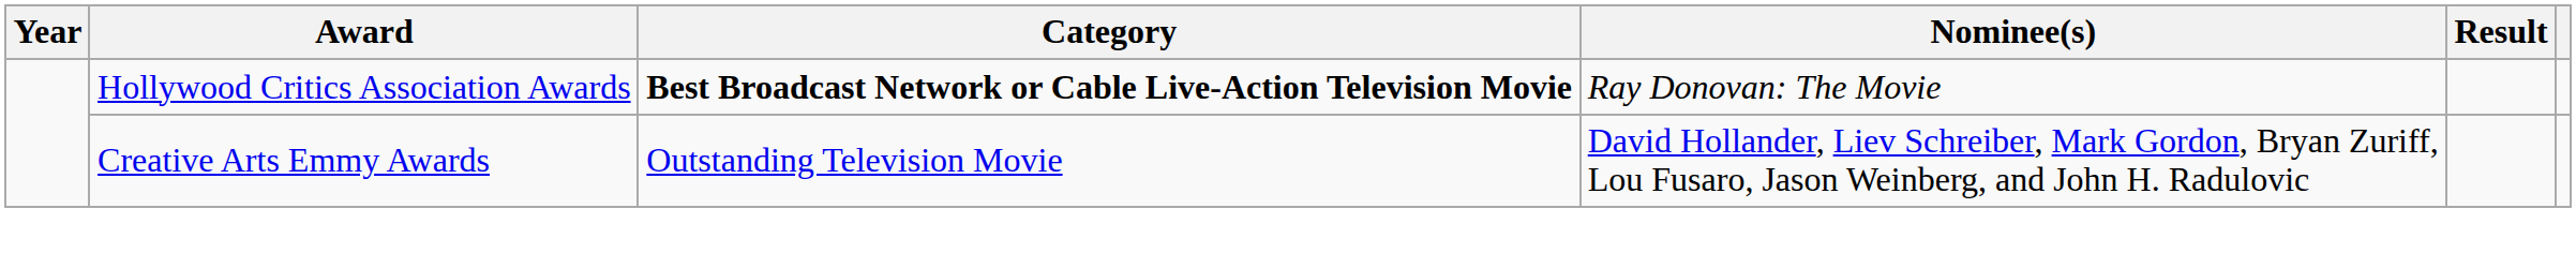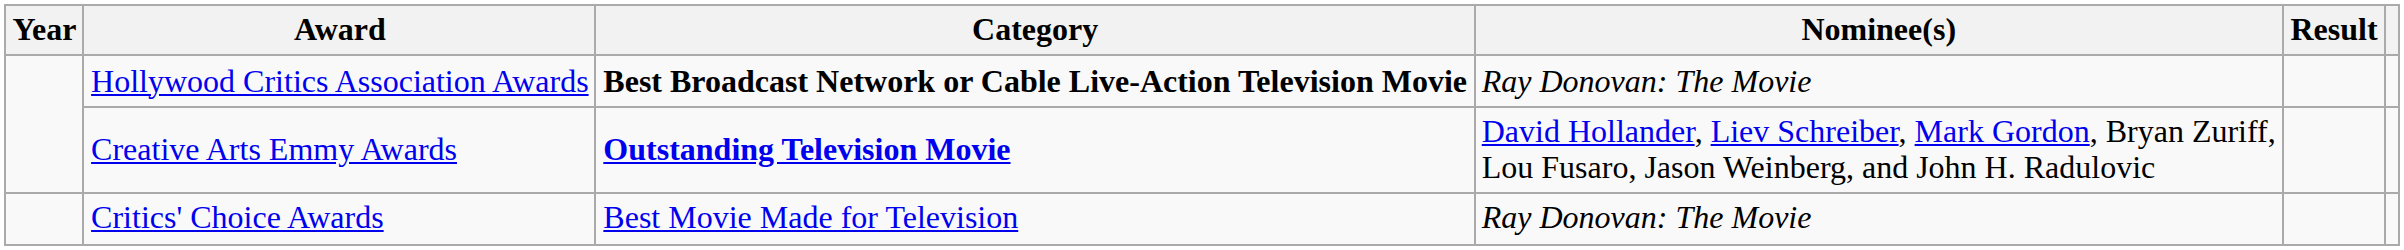Creative Arts Emmy Awards | Category: normal -> bold
+ row: Critics' Choice Awards | Best Movie Made for Television | Ray Donovan: The Movie
